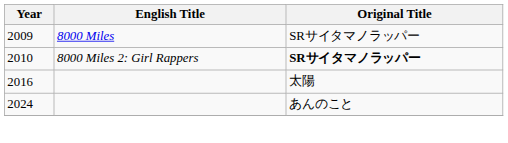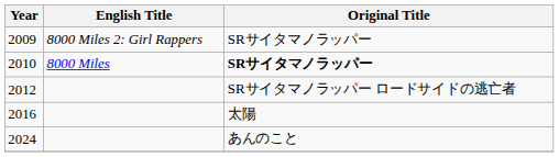2009 | English Title: 8000 Miles -> 8000 Miles 2: Girl Rappers
2010 | English Title: 8000 Miles 2: Girl Rappers -> 8000 Miles
+ row: 2012 | SRサイタマノラッパー ロードサイドの逃亡者
